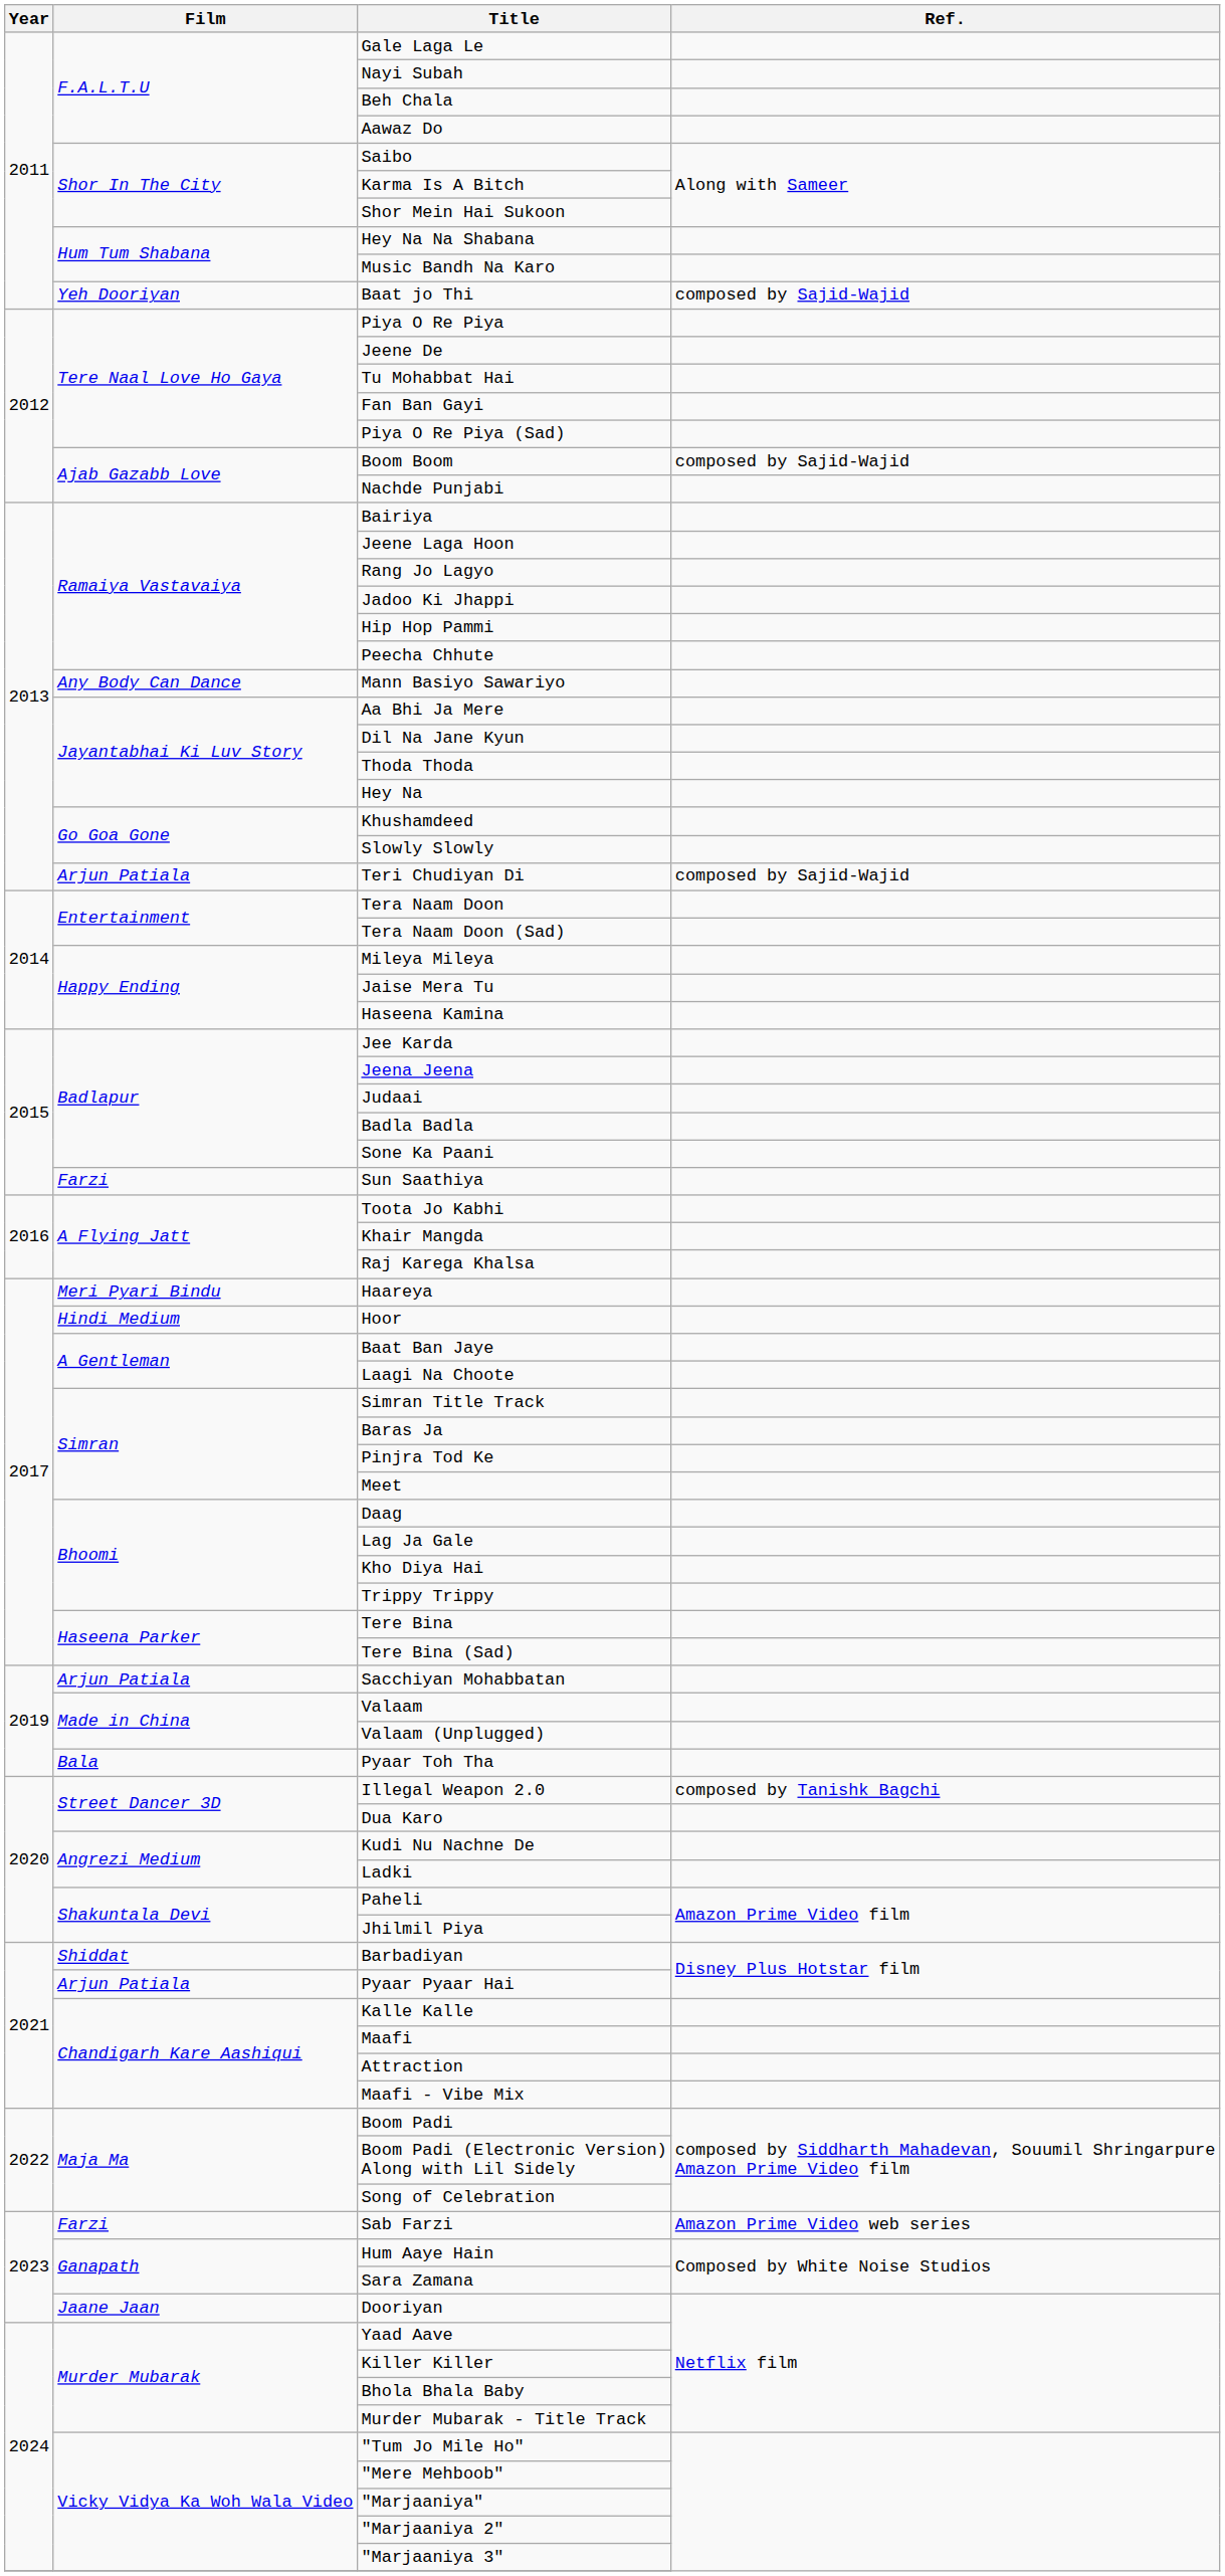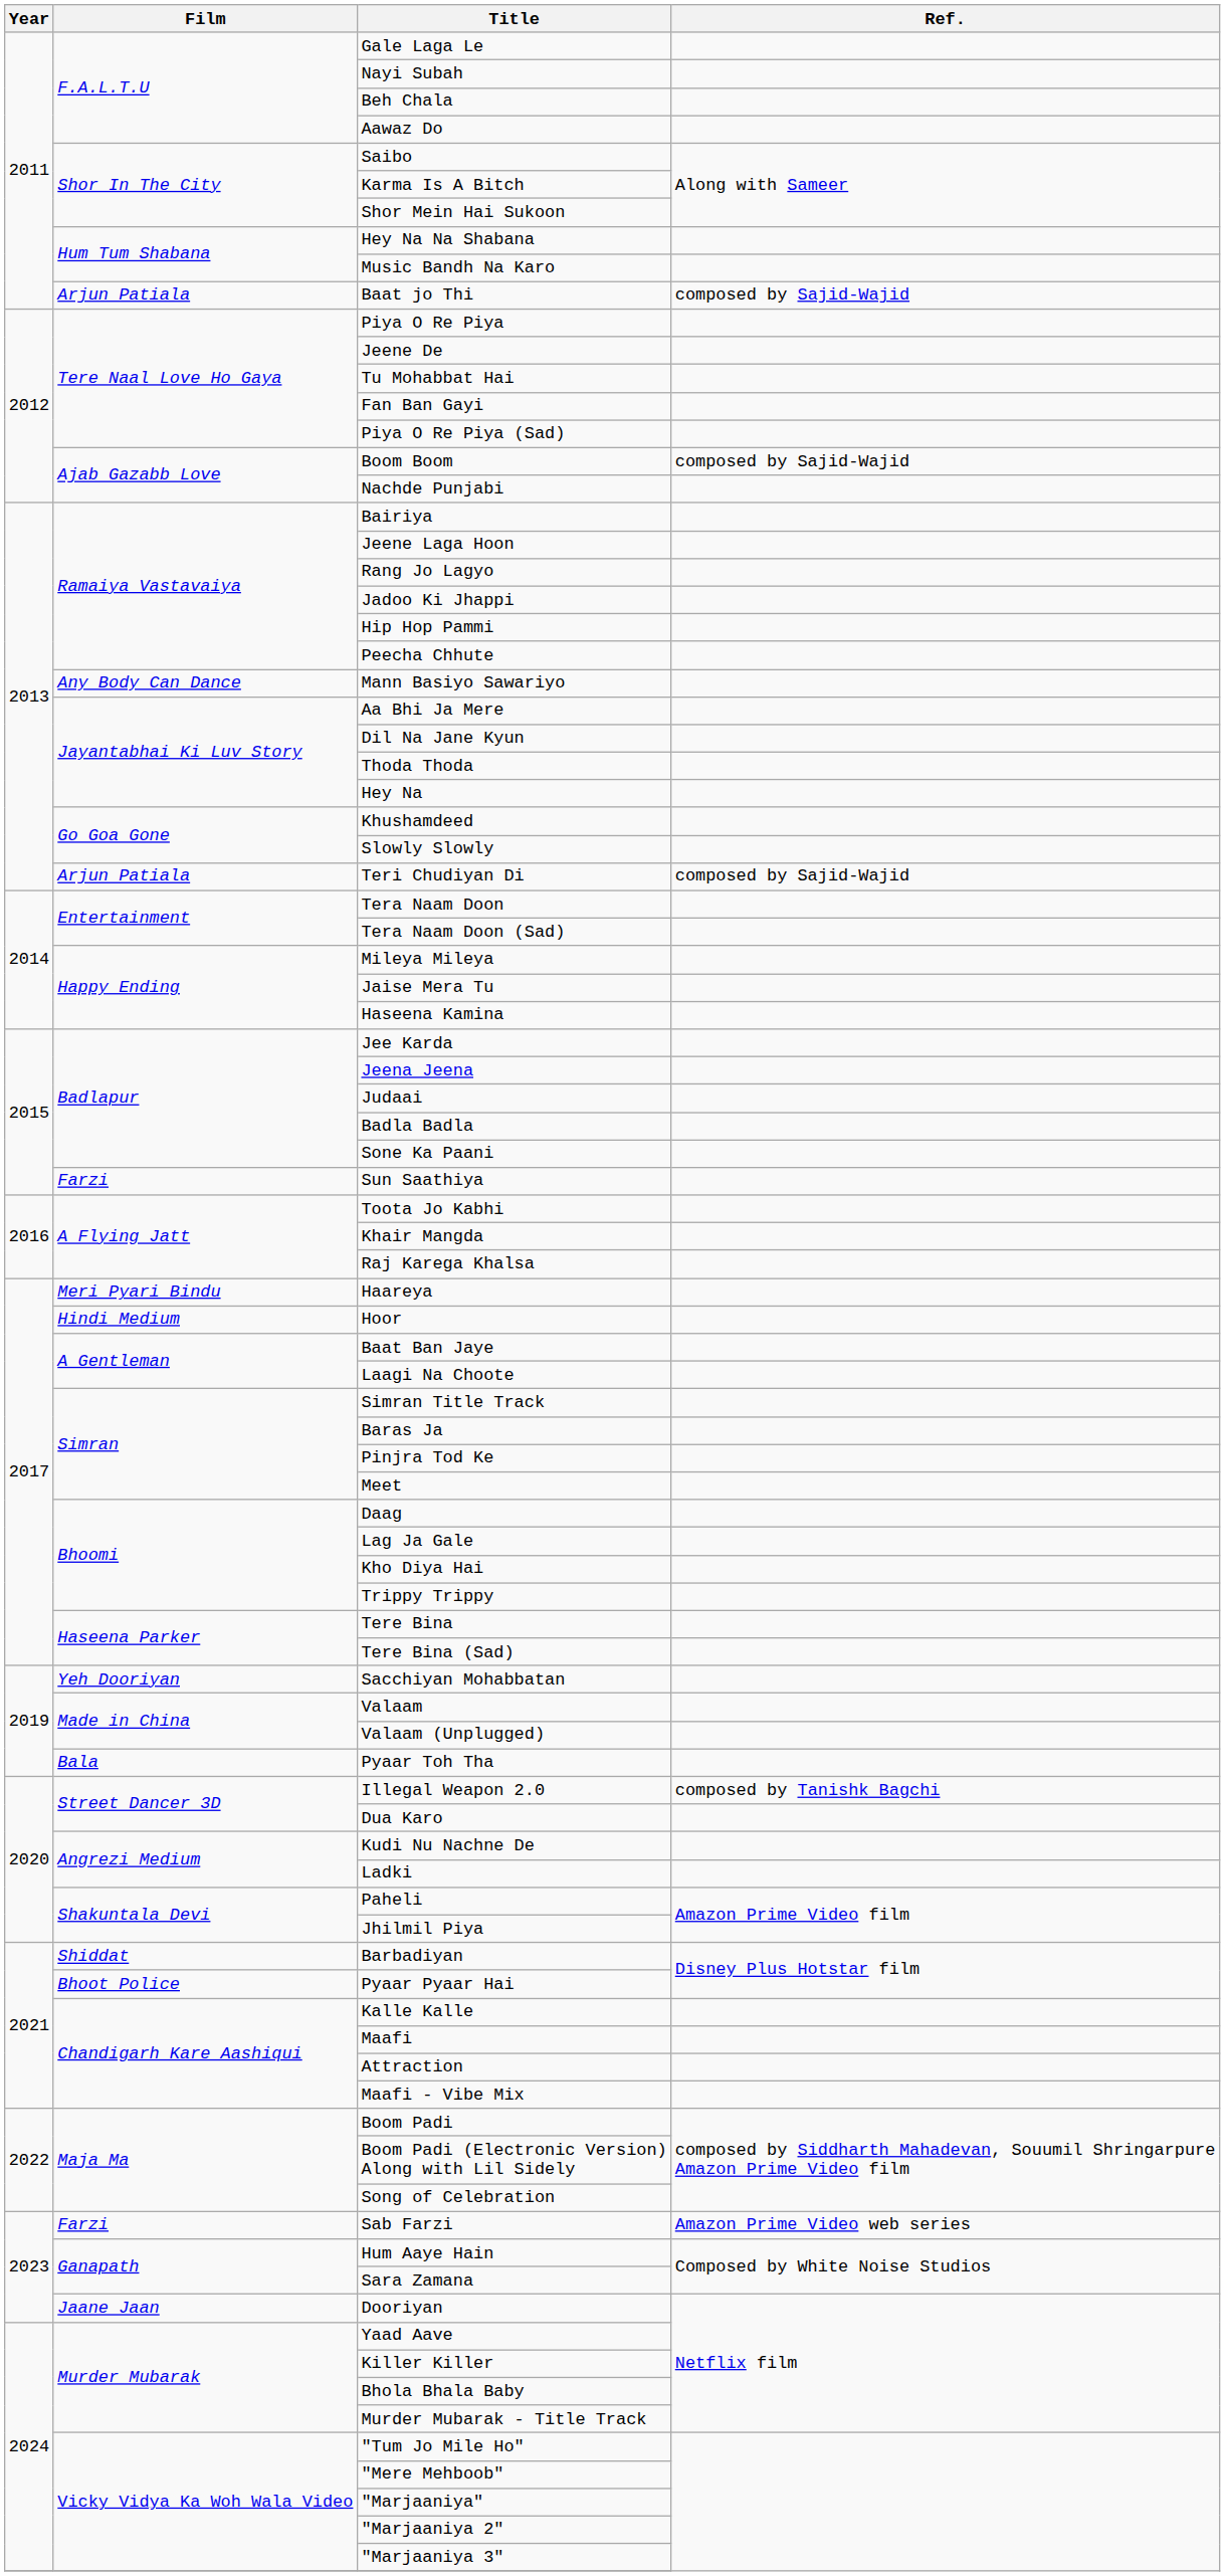Baat jo Thi | Film: Yeh Dooriyan -> Arjun Patiala
Sacchiyan Mohabbatan | Film: Arjun Patiala -> Yeh Dooriyan
Pyaar Pyaar Hai | Film: Arjun Patiala -> Bhoot Police
